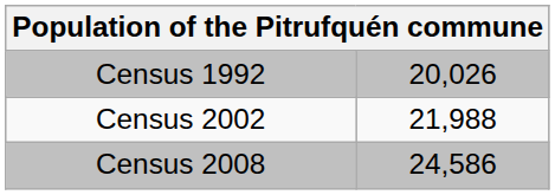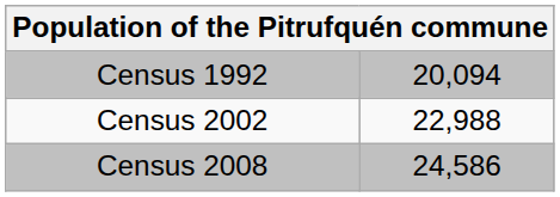Census 1992 | column 2: 20,026 -> 20,094
Census 2002 | column 2: 21,988 -> 22,988
